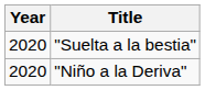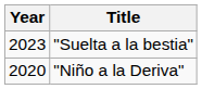"Suelta a la bestia" | Year: 2020 -> 2023
